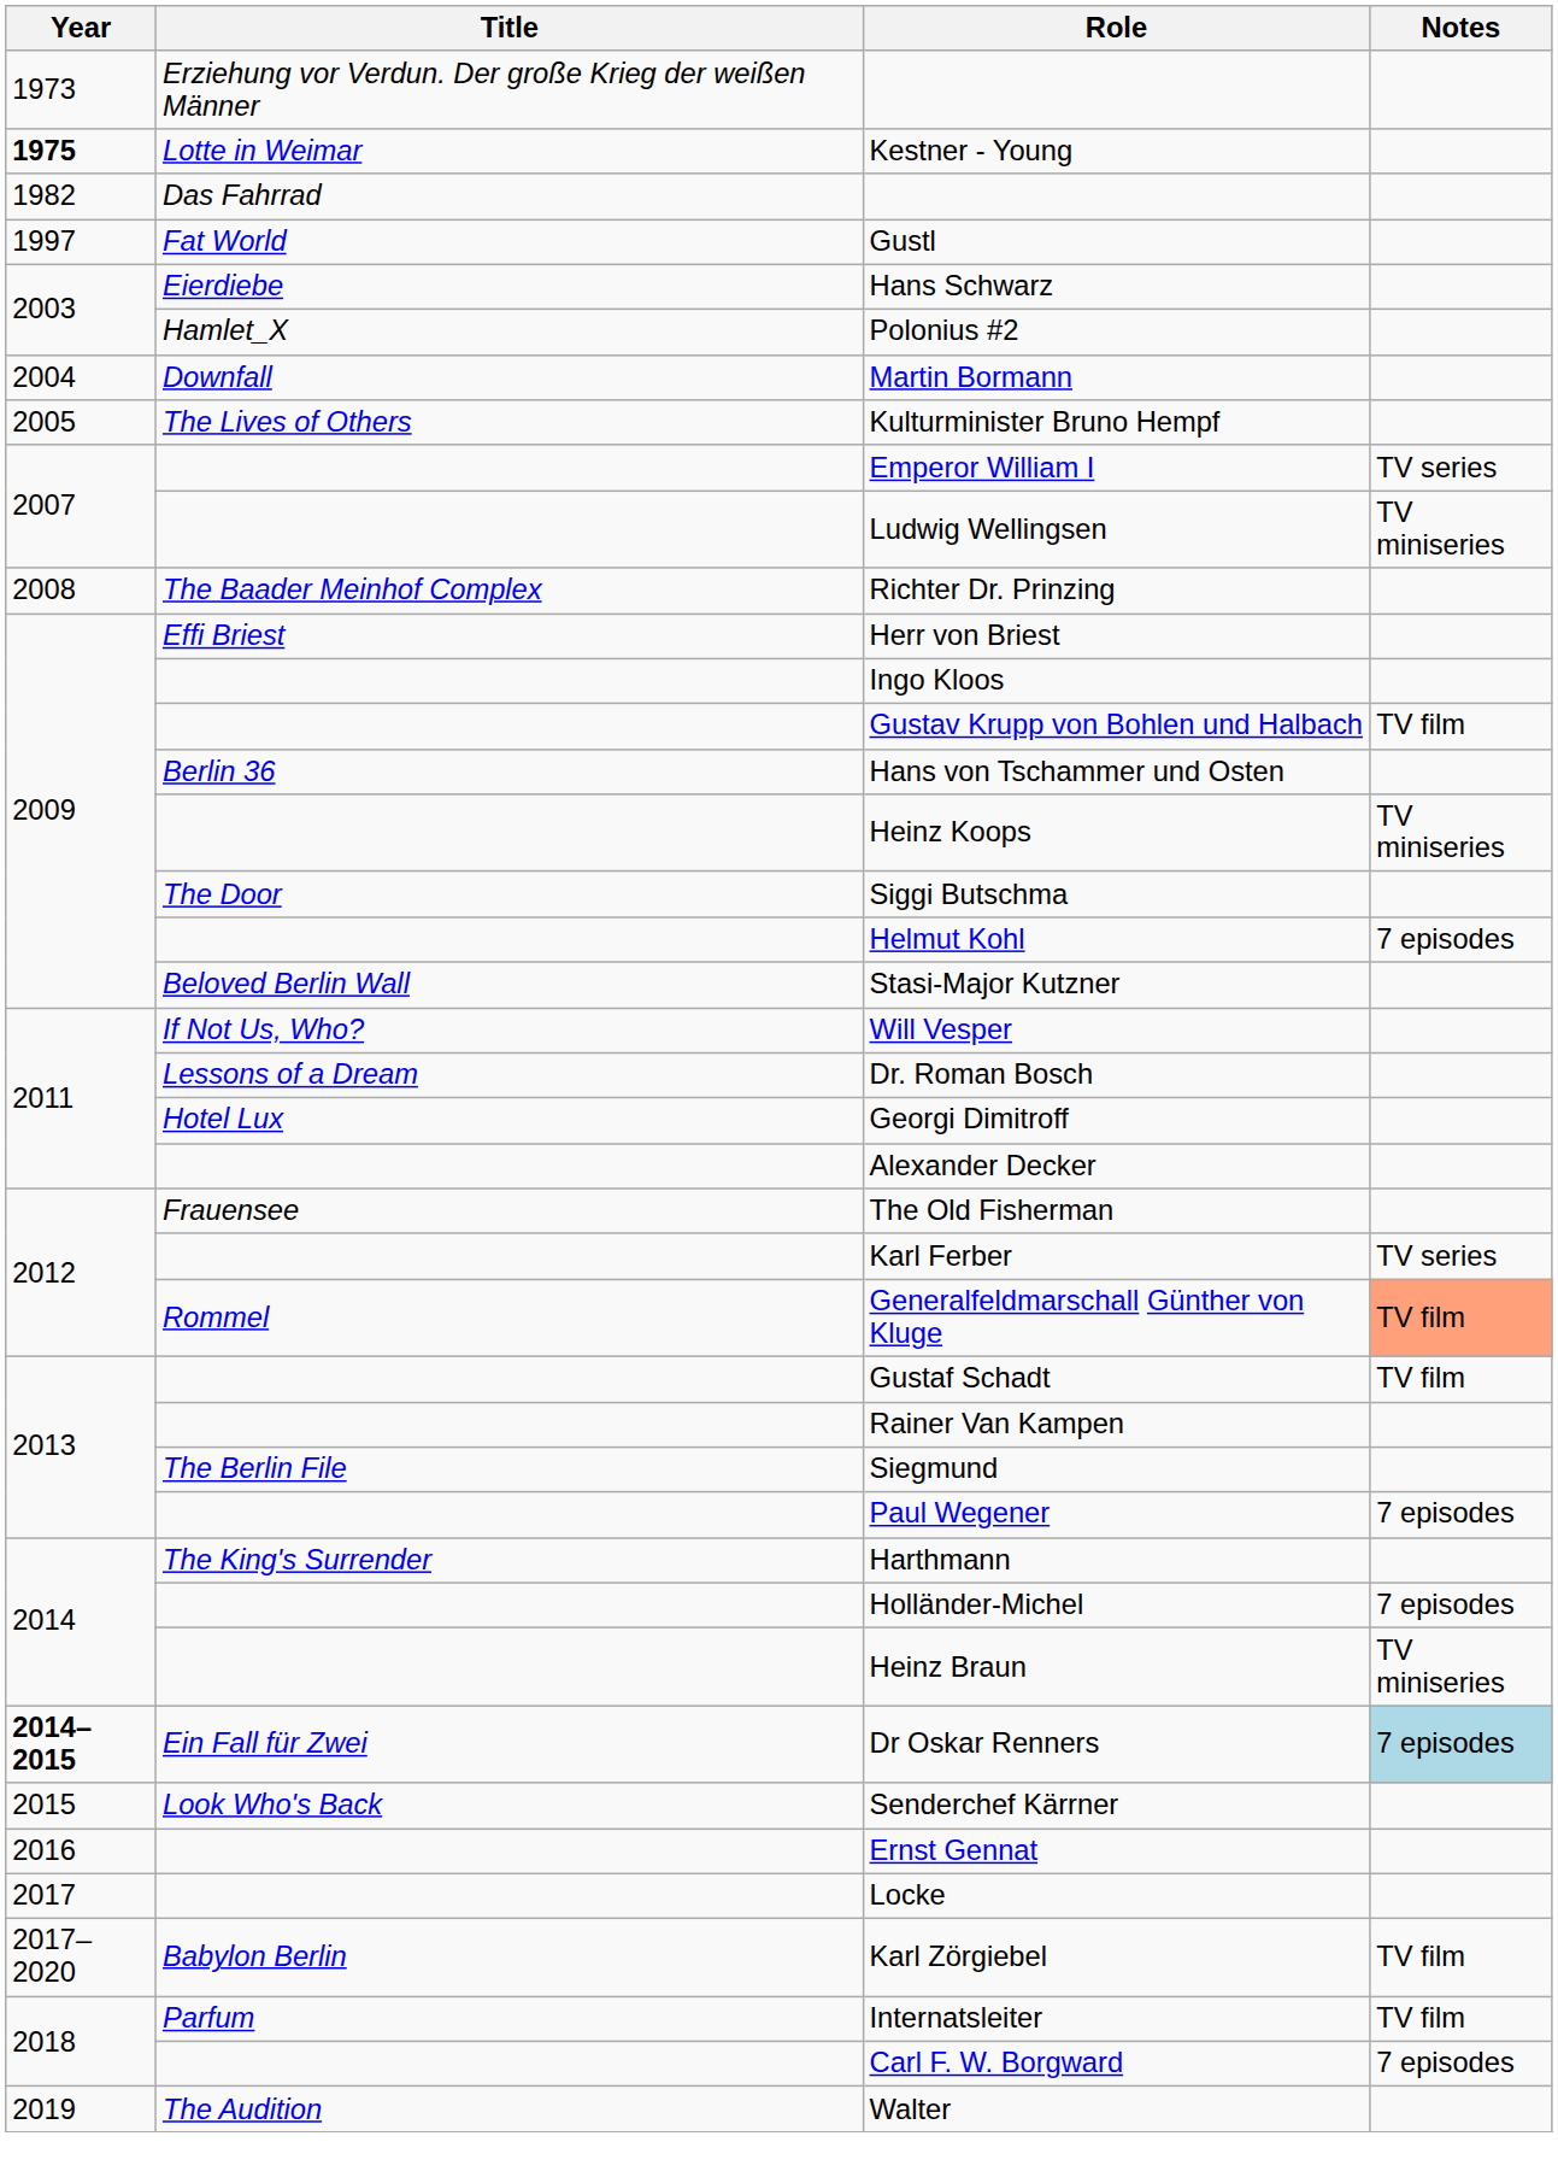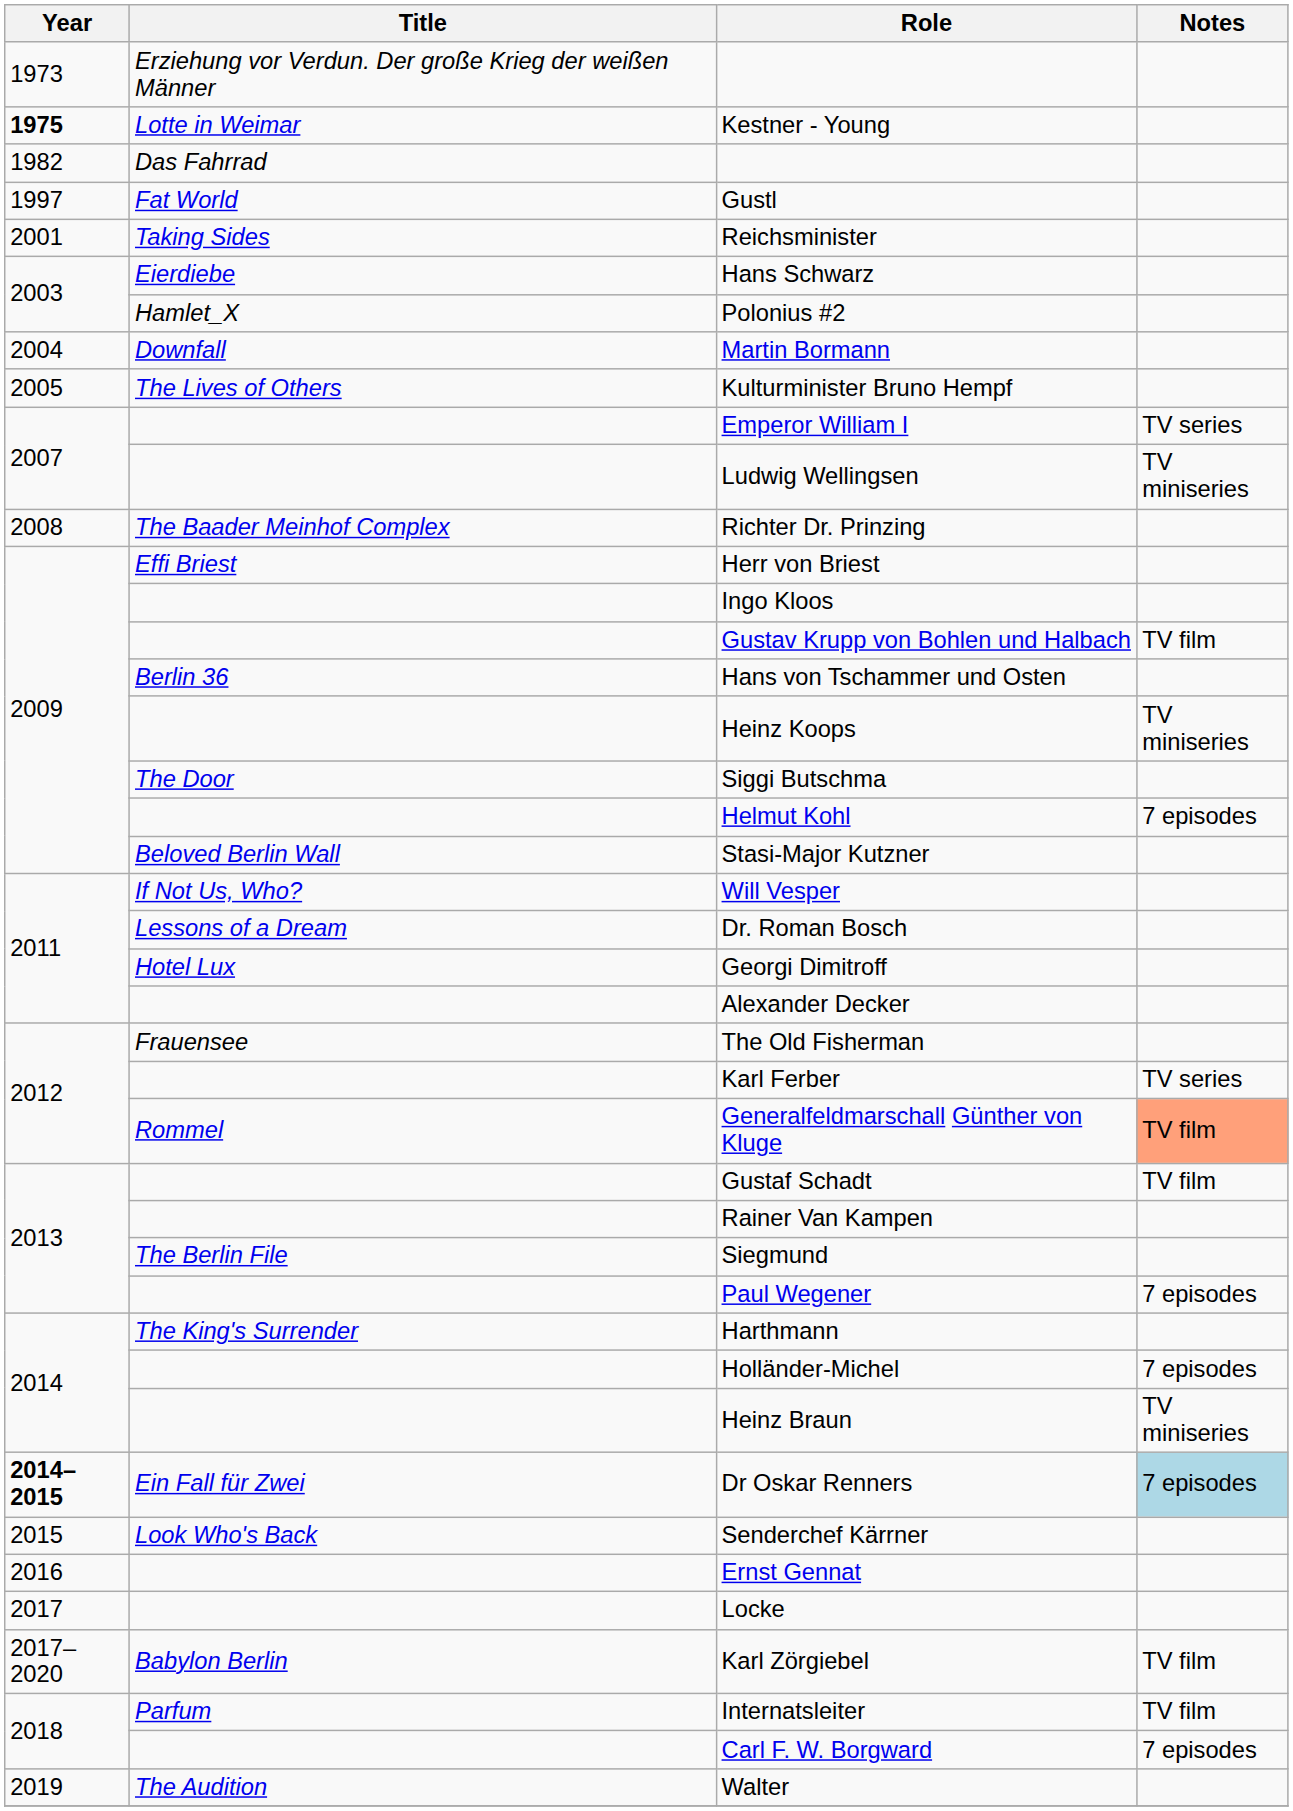+ row: 2001 | Taking Sides | Reichsminister
